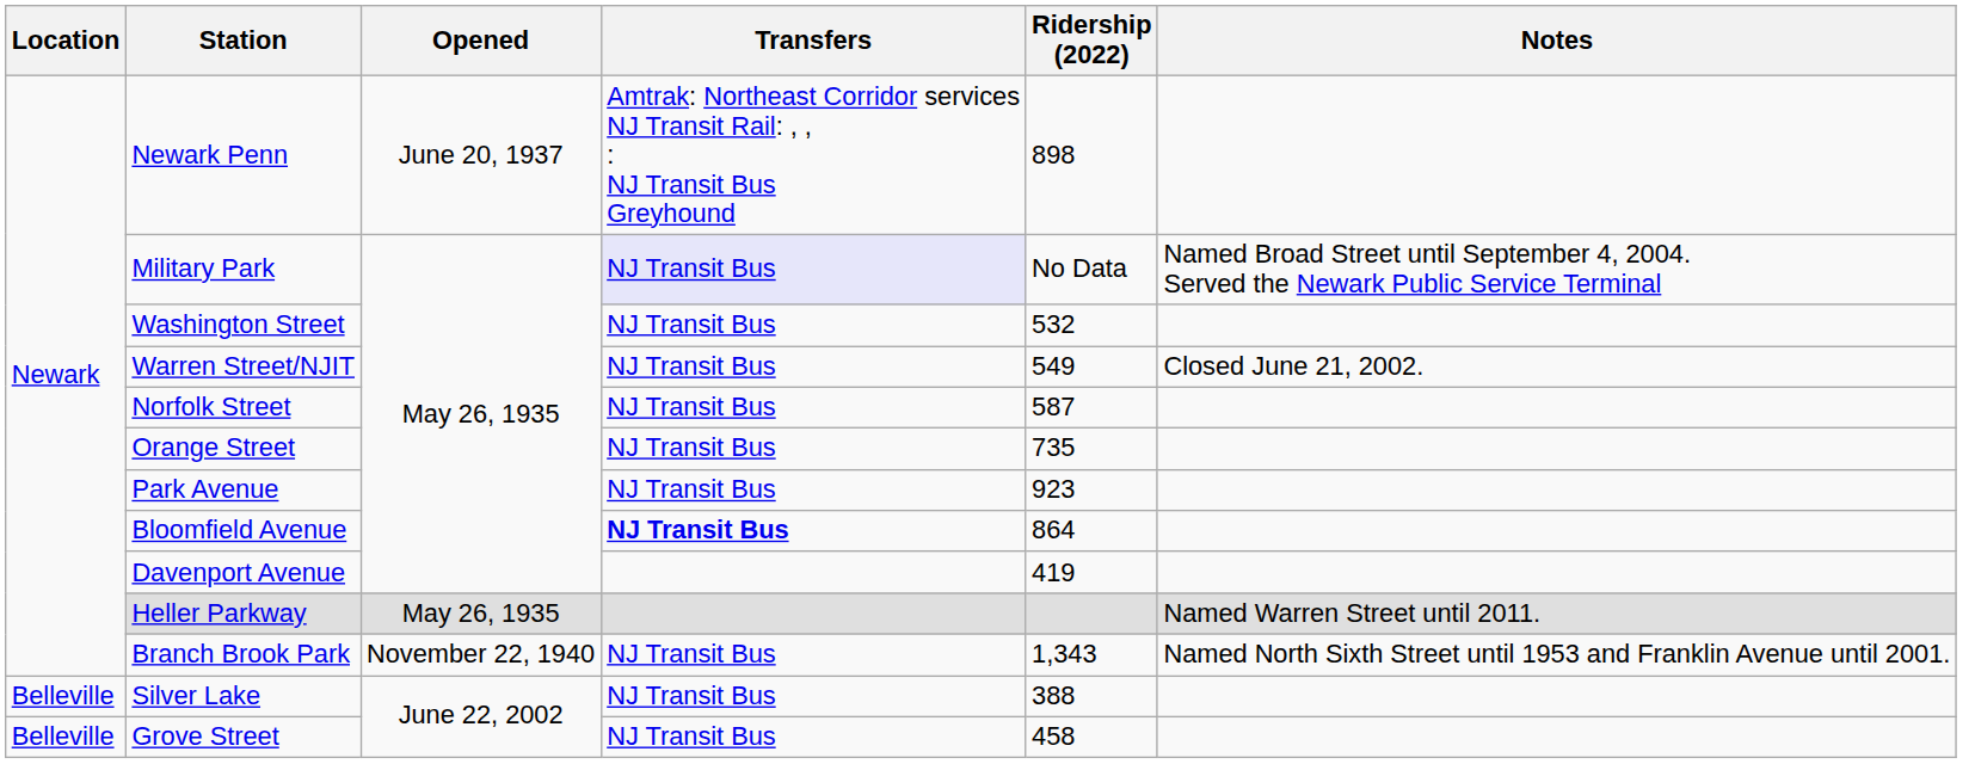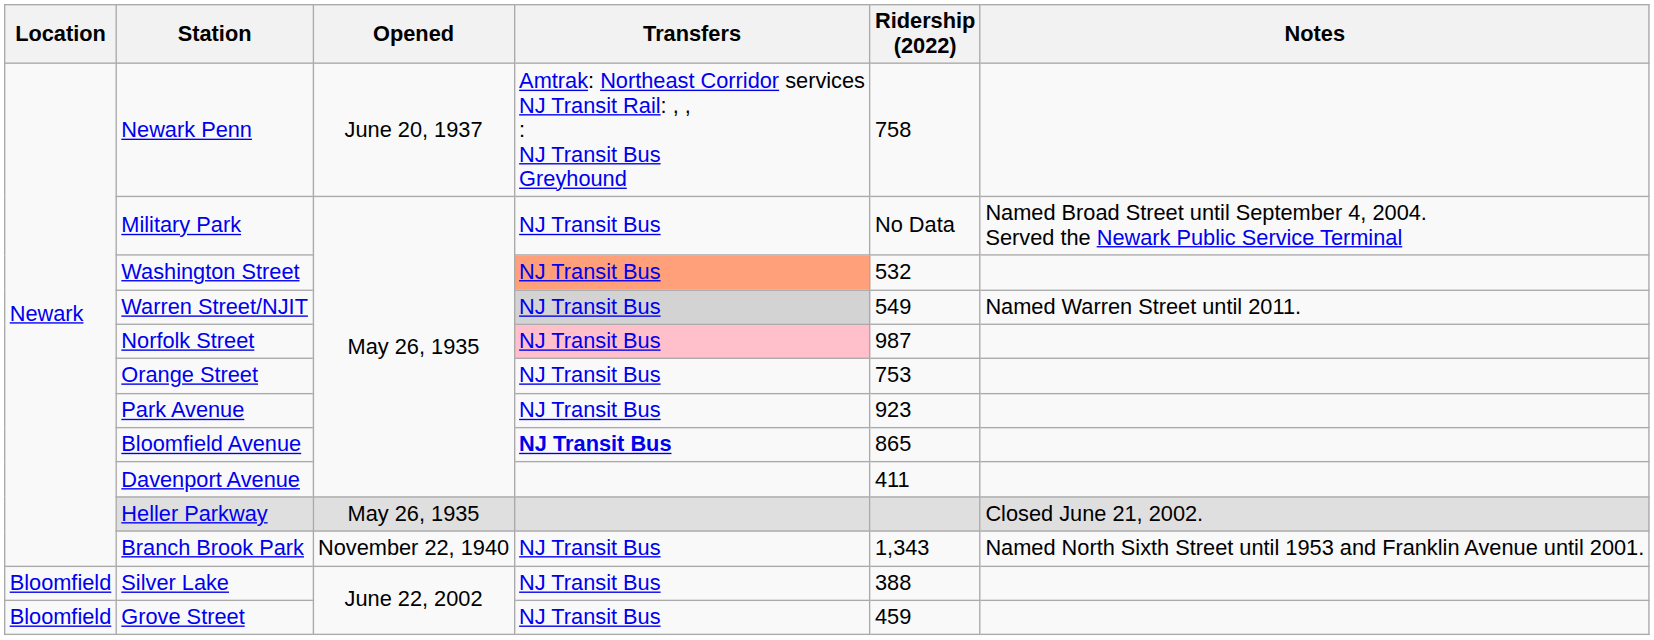Newark Penn | Ridership (2022): 898 -> 758
Military Park | Transfers: lavender background -> no background
Washington Street | Transfers: no background -> lightsalmon background
Warren Street/NJIT | Transfers: no background -> lightgrey background
Warren Street/NJIT | Notes: Closed June 21, 2002. -> Named Warren Street until 2011.
Norfolk Street | Transfers: no background -> pink background
Norfolk Street | Ridership (2022): 587 -> 987
Orange Street | Ridership (2022): 735 -> 753
Bloomfield Avenue | Ridership (2022): 864 -> 865
Davenport Avenue | Ridership (2022): 419 -> 411
Heller Parkway | Notes: Named Warren Street until 2011. -> Closed June 21, 2002.
Silver Lake | Location: Belleville -> Bloomfield
Grove Street | Location: Belleville -> Bloomfield
Grove Street | Ridership (2022): 458 -> 459
